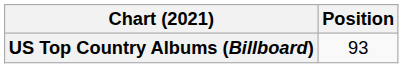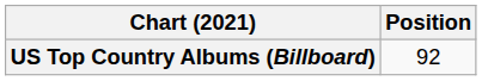US Top Country Albums (Billboard) | Position: 93 -> 92
